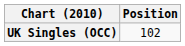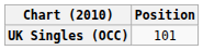UK Singles (OCC) | Position: 102 -> 101
